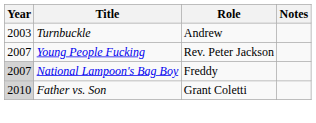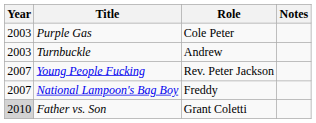+ row: 2003 | Purple Gas | Cole Peter
National Lampoon's Bag Boy | Year: lightgrey background -> no background
